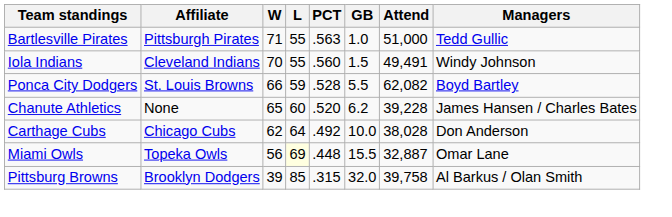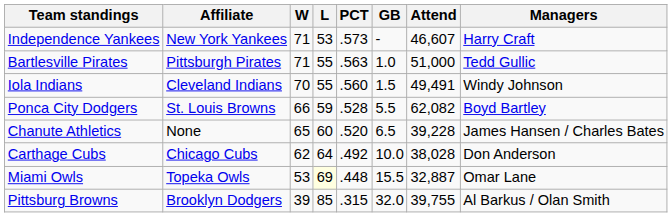+ row: Independence Yankees | New York Yankees | 71 | 53 | .573 | - | 46,607 | Harry Craft
Chanute Athletics | GB: 6.2 -> 6.5
Miami Owls | W: 56 -> 53
Pittsburg Browns | Attend: 39,758 -> 39,755
